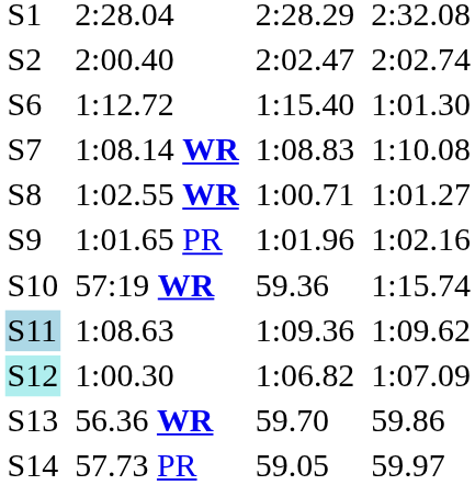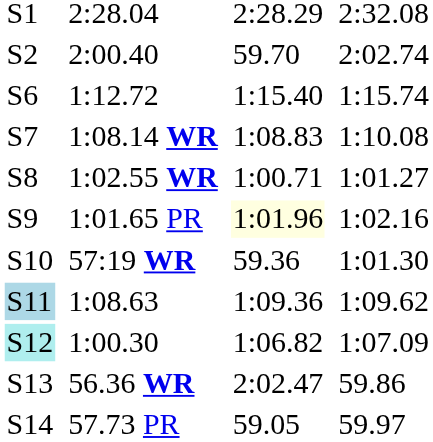2:00.40 | column 5: 2:02.47 -> 59.70
1:12.72 | column 7: 1:01.30 -> 1:15.74
1:01.65 PR | column 5: no background -> lightyellow background
57:19 WR | column 7: 1:15.74 -> 1:01.30
56.36 WR | column 5: 59.70 -> 2:02.47
